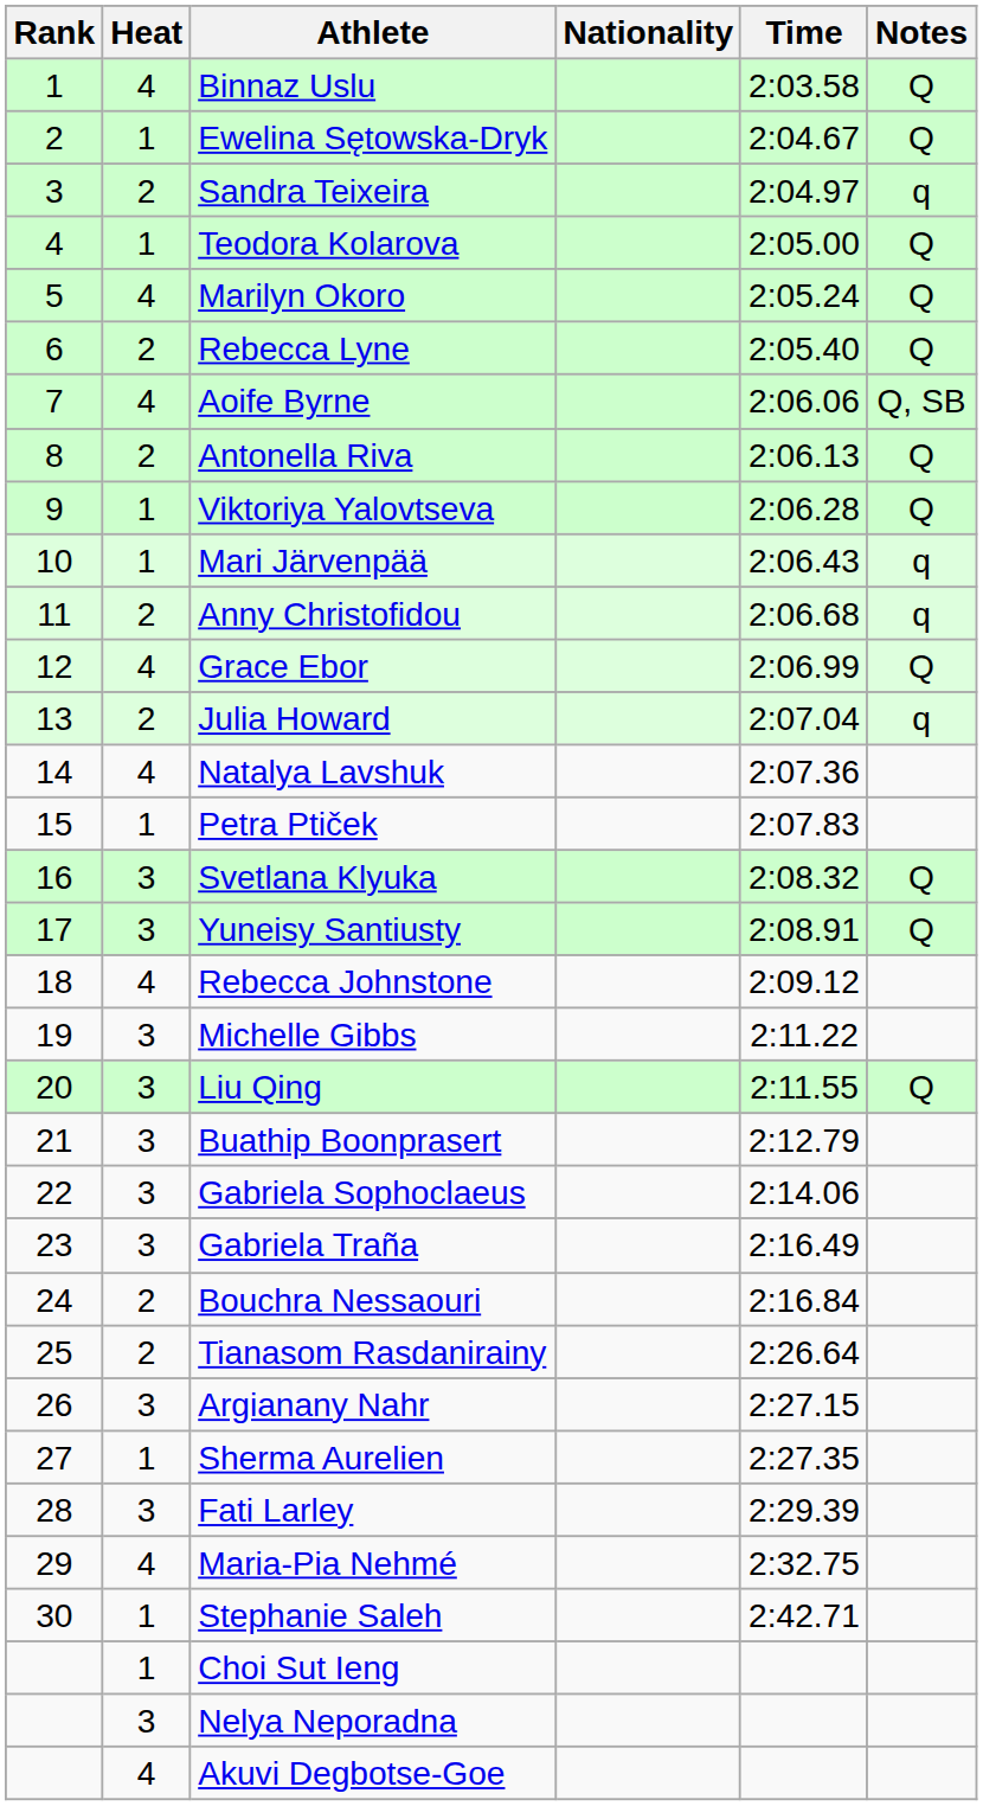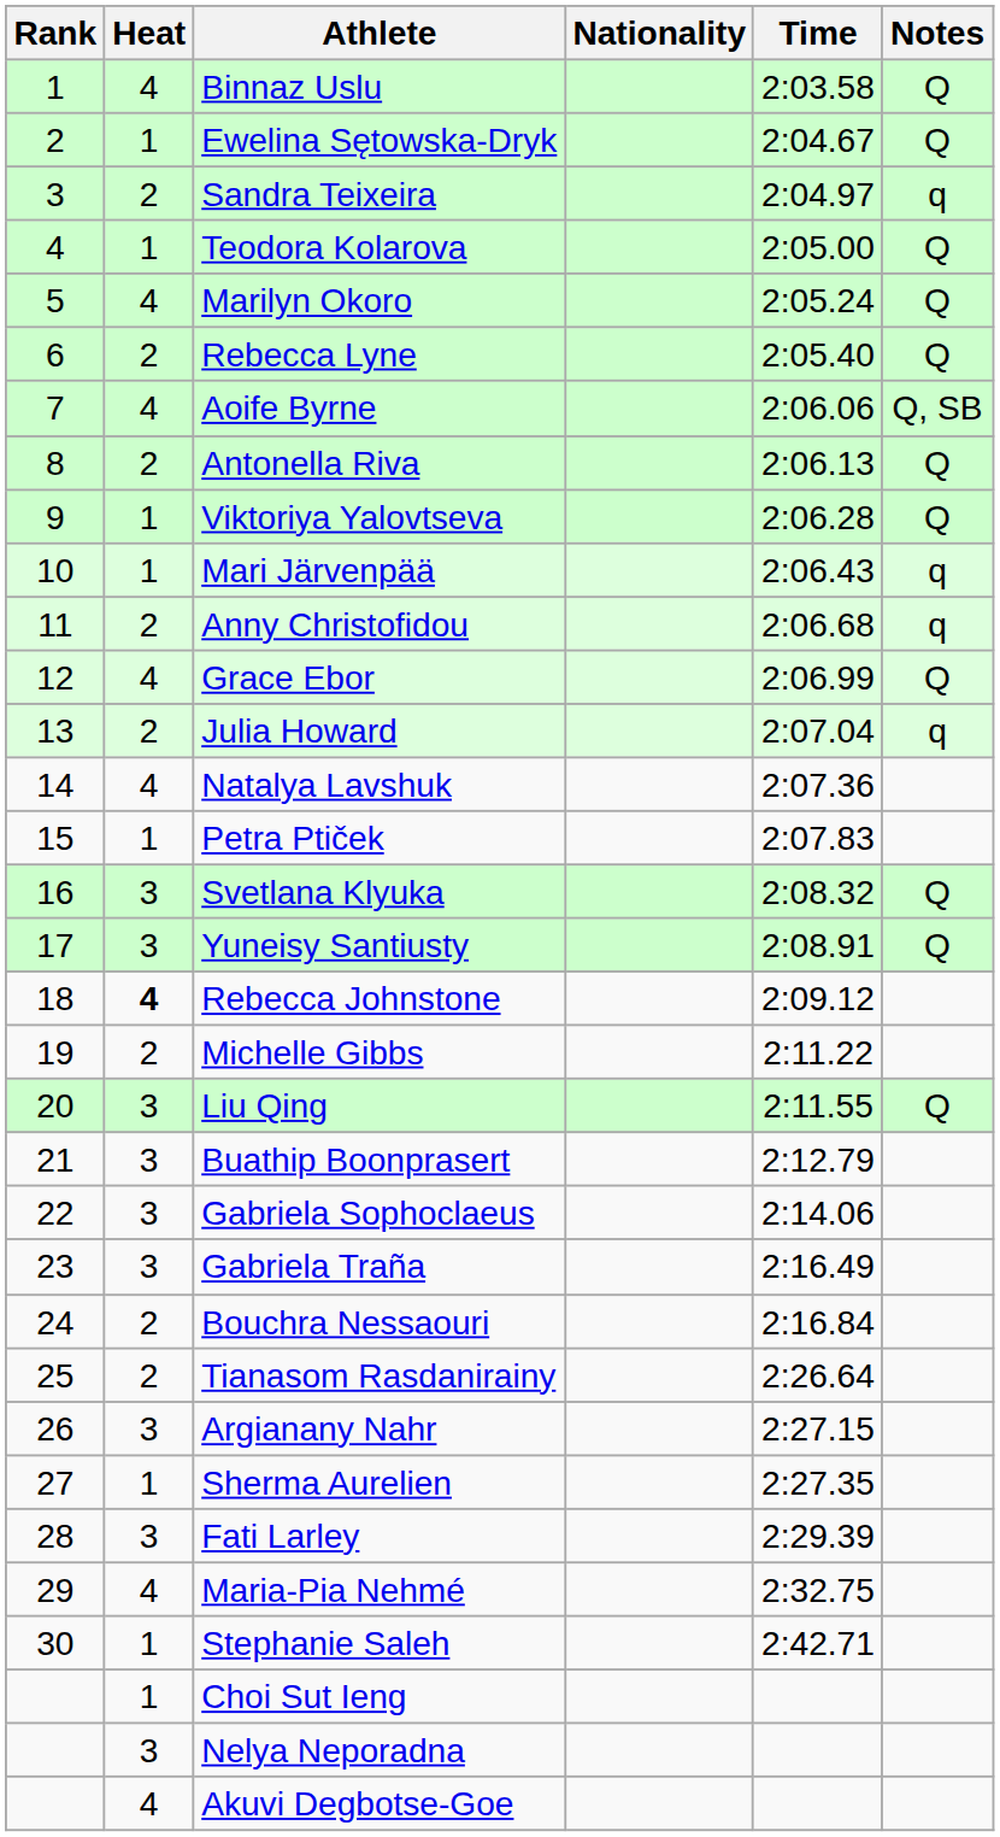Rebecca Johnstone | Heat: normal -> bold
Michelle Gibbs | Heat: 3 -> 2
